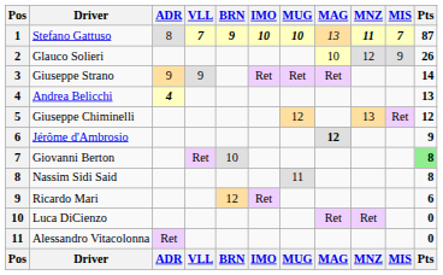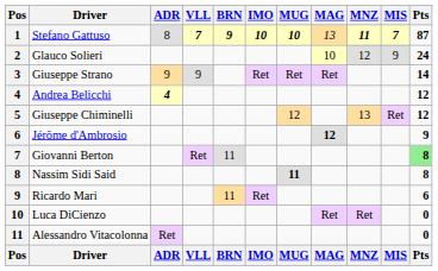Glauco Solieri | Pts: 26 -> 24
Andrea Belicchi | Pts: 13 -> 12
Giovanni Berton | BRN: 10 -> 11
Nassim Sidi Said | MUG: normal -> bold
Ricardo Mari | BRN: 12 -> 11
